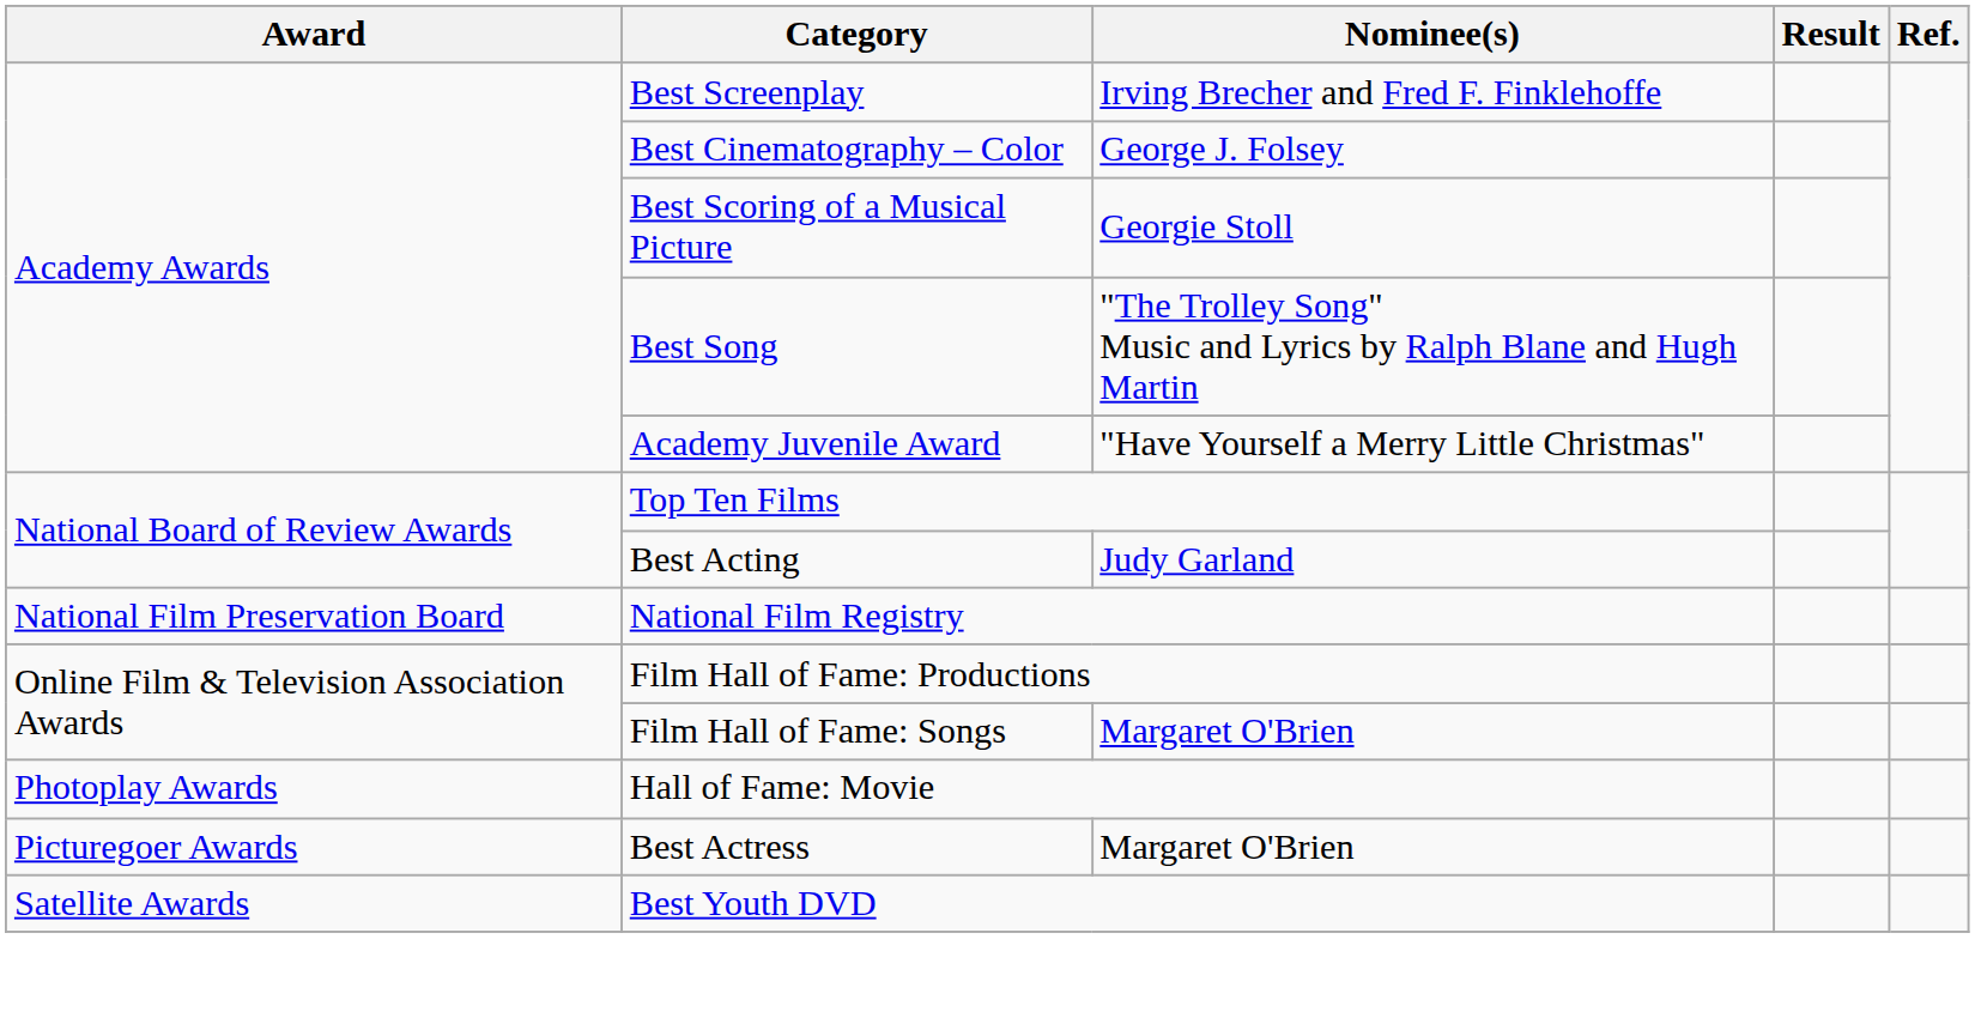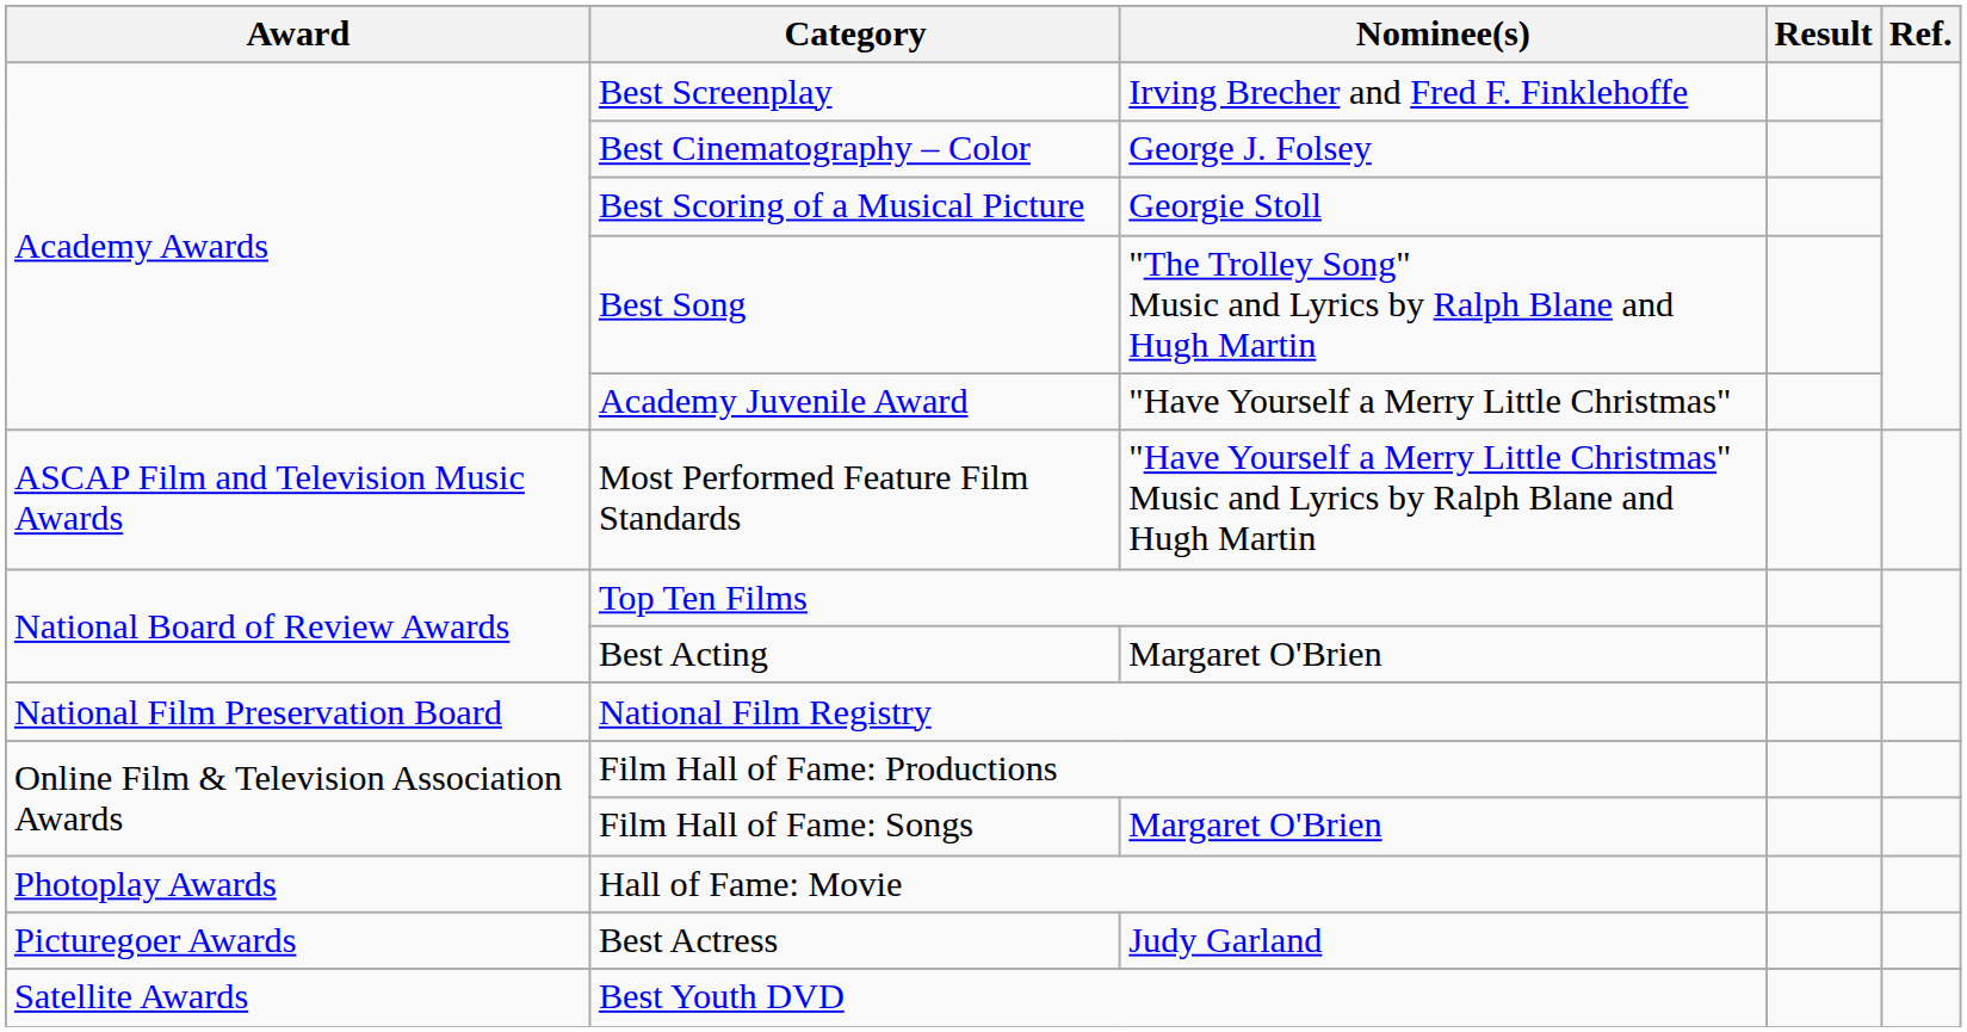+ row: ASCAP Film and Television Music Awards | Most Performed Feature Film Standards | "Have Yourself a Merry Little Christmas" Music and Lyrics by Ralph Blane and Hugh Martin
Best Acting | Nominee(s): Judy Garland -> Margaret O'Brien
Best Actress | Nominee(s): Margaret O'Brien -> Judy Garland
